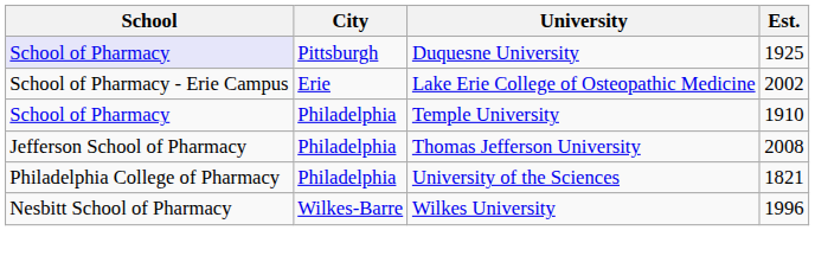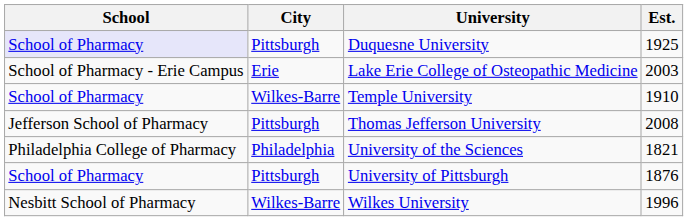Lake Erie College of Osteopathic Medicine | Est.: 2002 -> 2003
Temple University | City: Philadelphia -> Wilkes-Barre
Thomas Jefferson University | City: Philadelphia -> Pittsburgh
+ row: School of Pharmacy | Pittsburgh | University of Pittsburgh | 1876
